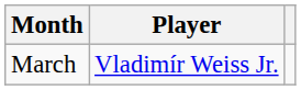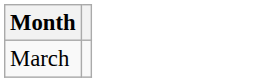- column: Player | Vladimír Weiss Jr.
